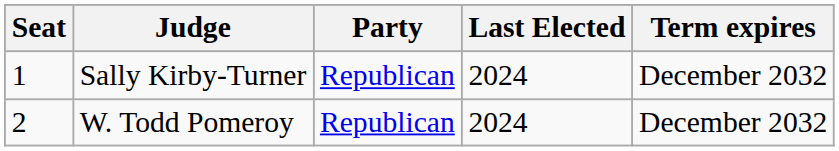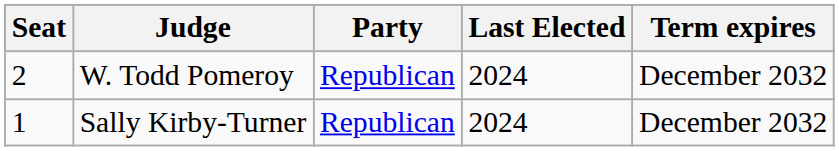rows swapped: Sally Kirby-Turner <-> W. Todd Pomeroy
